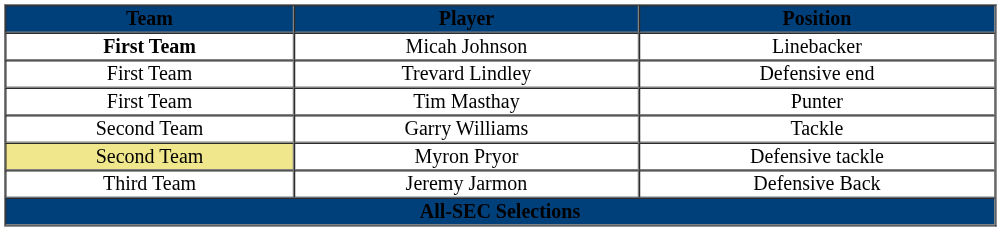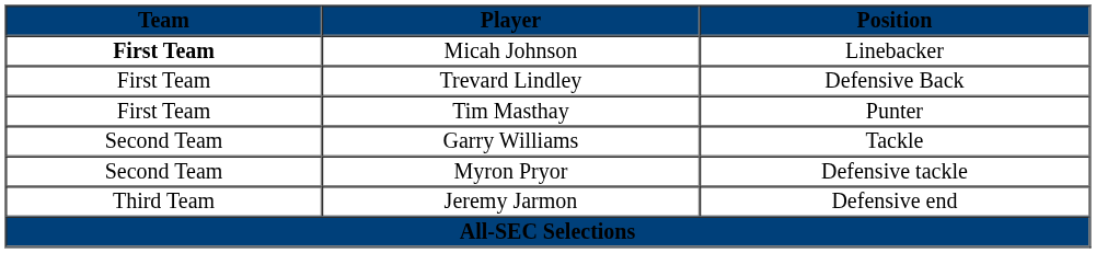Trevard Lindley | Position: Defensive end -> Defensive Back
Myron Pryor | Team: khaki background -> no background
Jeremy Jarmon | Position: Defensive Back -> Defensive end
